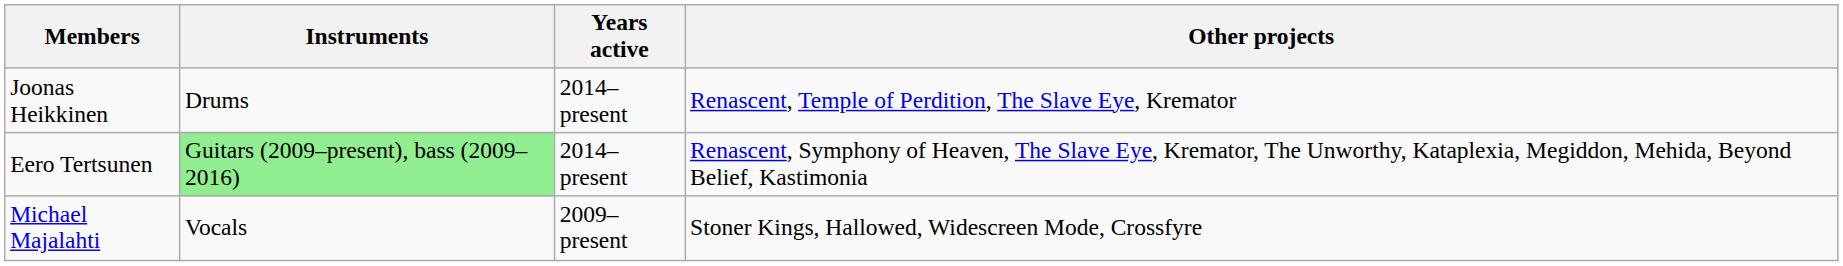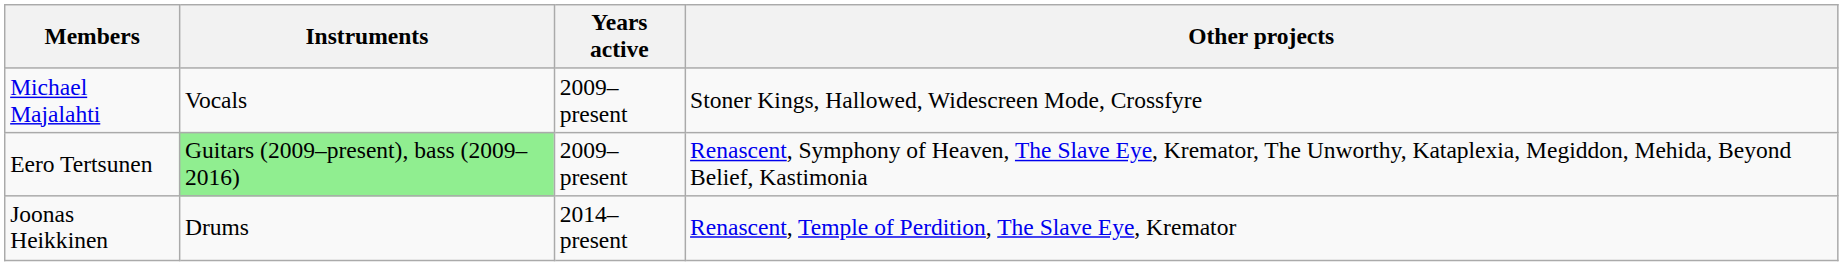rows swapped: Michael Majalahti <-> Joonas Heikkinen
Eero Tertsunen | Years active: 2014–present -> 2009–present
